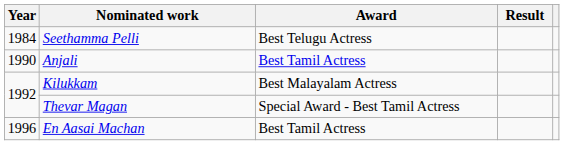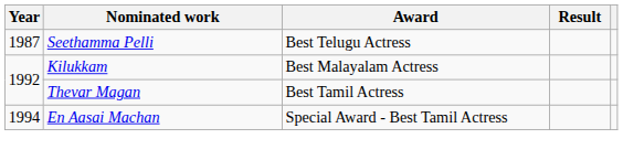Seethamma Pelli | Year: 1984 -> 1987
- row: 1990 | Anjali | Best Tamil Actress
Thevar Magan | Award: Special Award - Best Tamil Actress -> Best Tamil Actress
En Aasai Machan | Year: 1996 -> 1994
En Aasai Machan | Award: Best Tamil Actress -> Special Award - Best Tamil Actress
